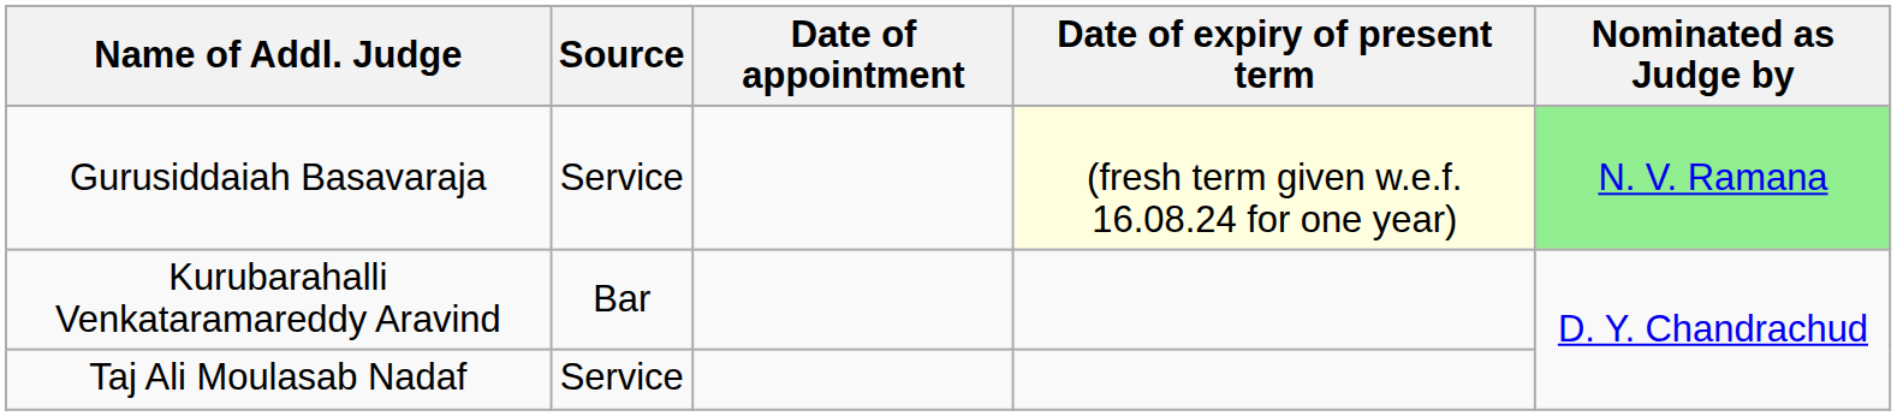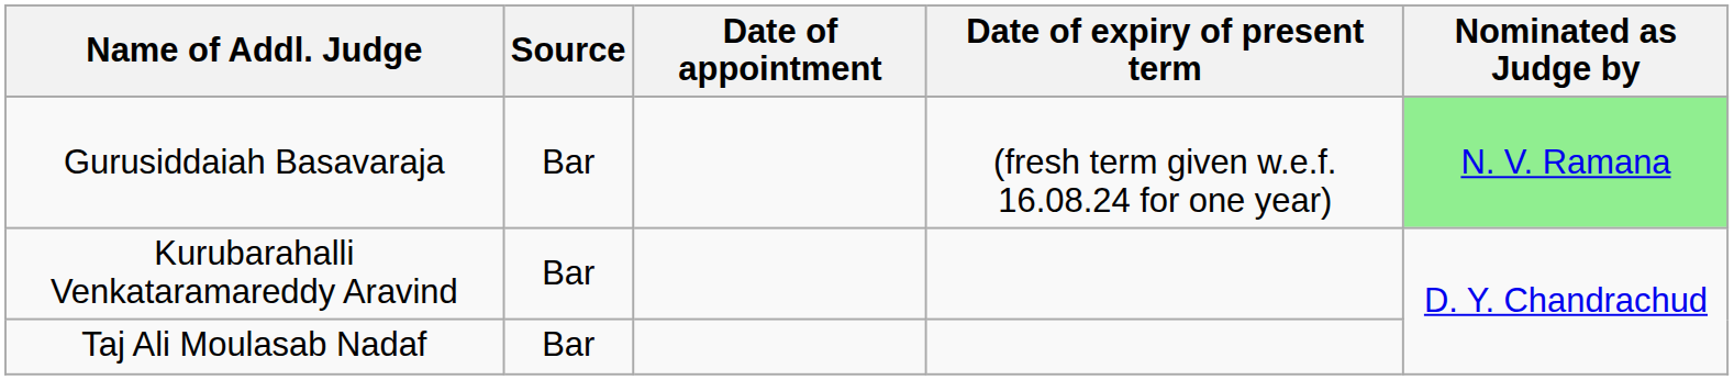Gurusiddaiah Basavaraja | Source: Service -> Bar
Gurusiddaiah Basavaraja | Date of expiry of present term: lightyellow background -> no background
Taj Ali Moulasab Nadaf | Source: Service -> Bar
